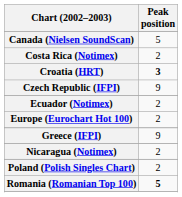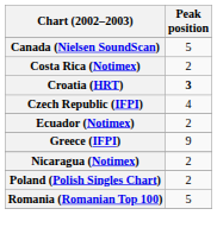Czech Republic (IFPI) | Peak position: 9 -> 4
- row: Europe (Eurochart Hot 100) | 2
Romania (Romanian Top 100) | Peak position: bold -> normal
